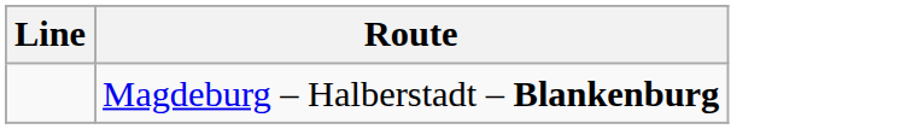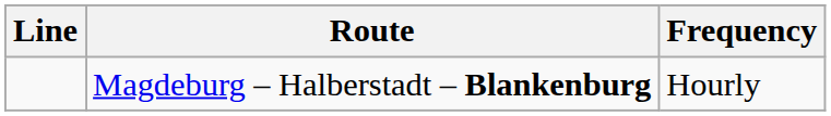+ column: Frequency | Hourly
